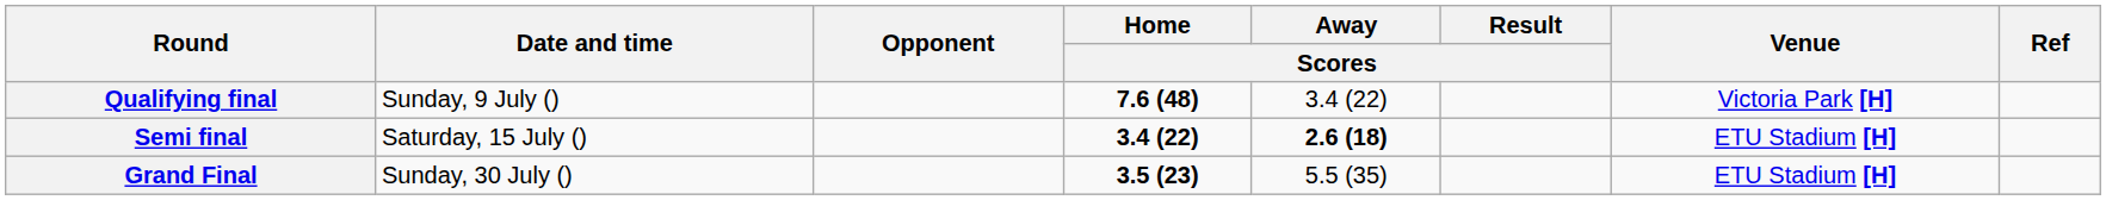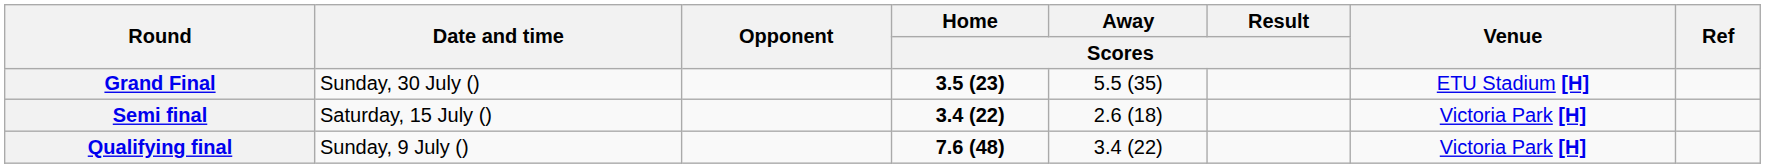rows swapped: Qualifying final <-> Grand Final
Semi final | Away / Scores: bold -> normal
Semi final | Venue: ETU Stadium [H] -> Victoria Park [H]
